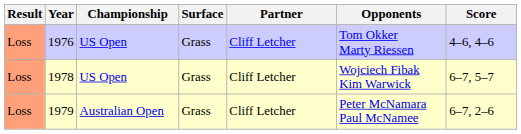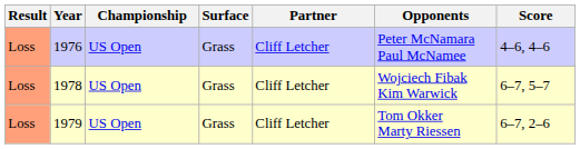1976 | Opponents: Tom Okker Marty Riessen -> Peter McNamara Paul McNamee
1979 | Championship: Australian Open -> US Open
1979 | Opponents: Peter McNamara Paul McNamee -> Tom Okker Marty Riessen
